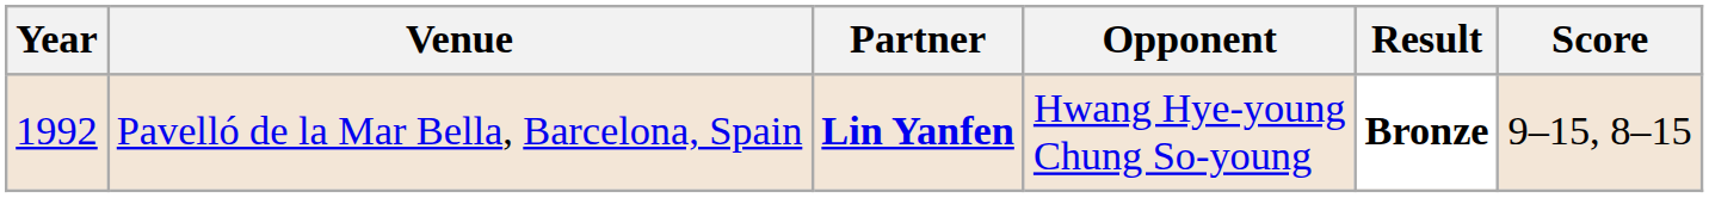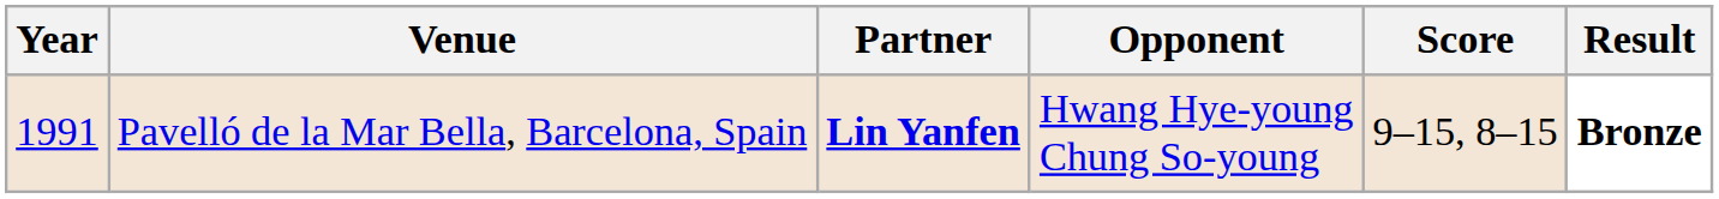columns swapped: Score <-> Result
Pavelló de la Mar Bella, Barcelona, Spain | Year: 1992 -> 1991
